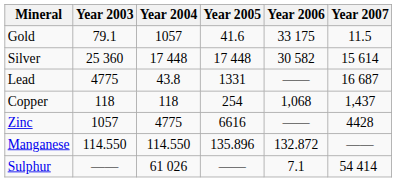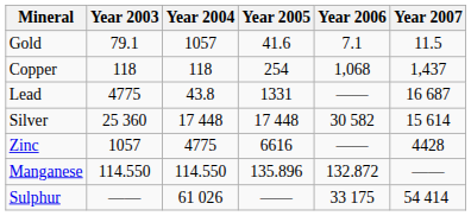Gold | Year 2006: 33 175 -> 7.1
rows swapped: Silver <-> Copper
Sulphur | Year 2006: 7.1 -> 33 175
